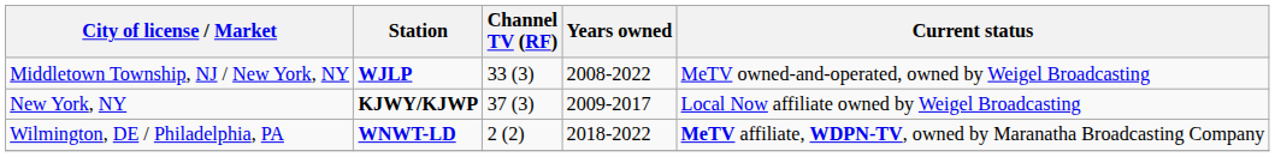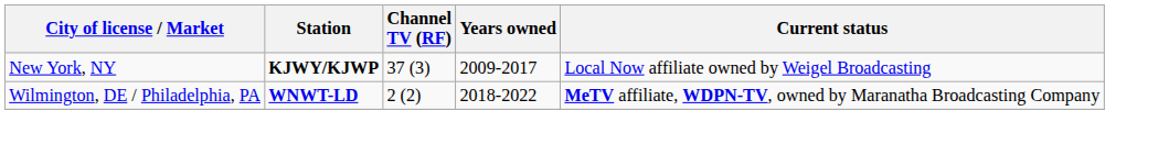- row: Middletown Township, NJ / New York, NY | WJLP | 33 (3) | 2008-2022 | MeTV owned-and-operated, owned by Weigel Broadcasting
